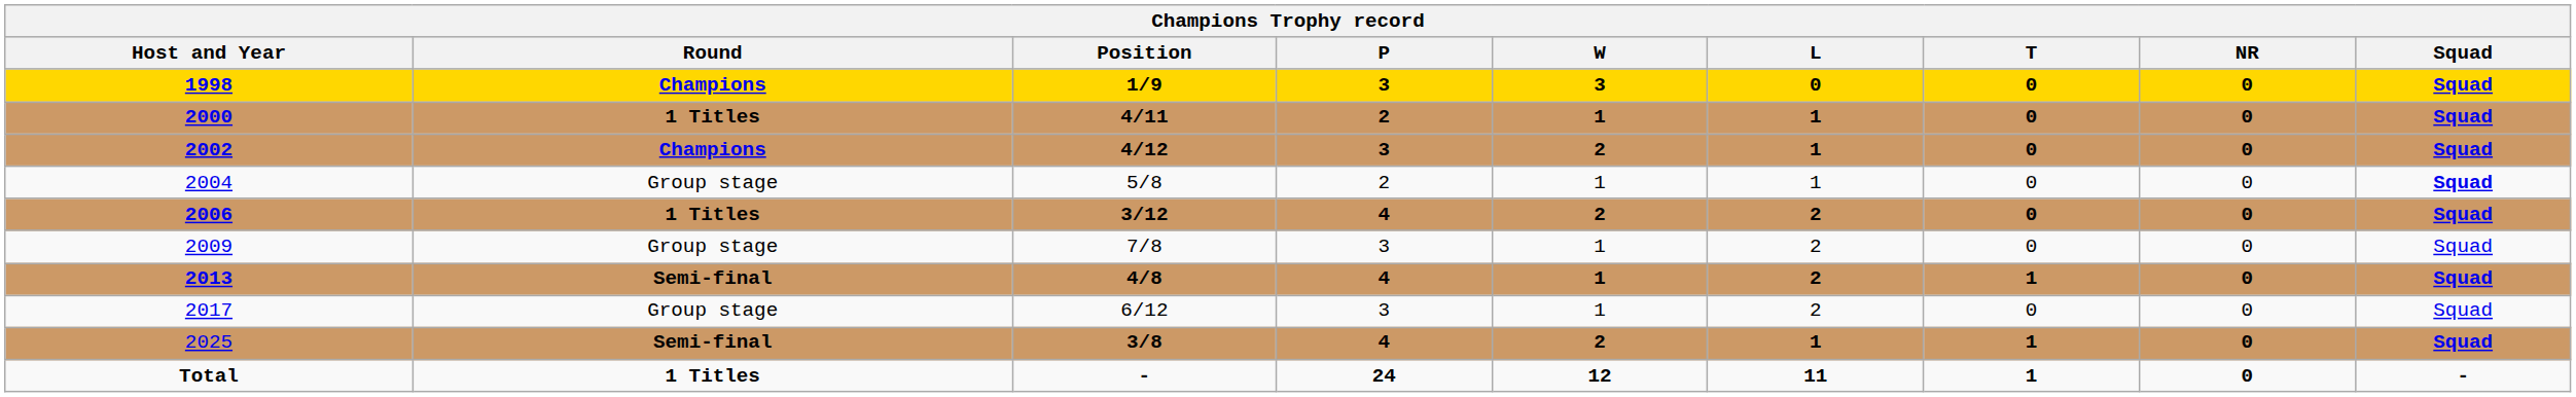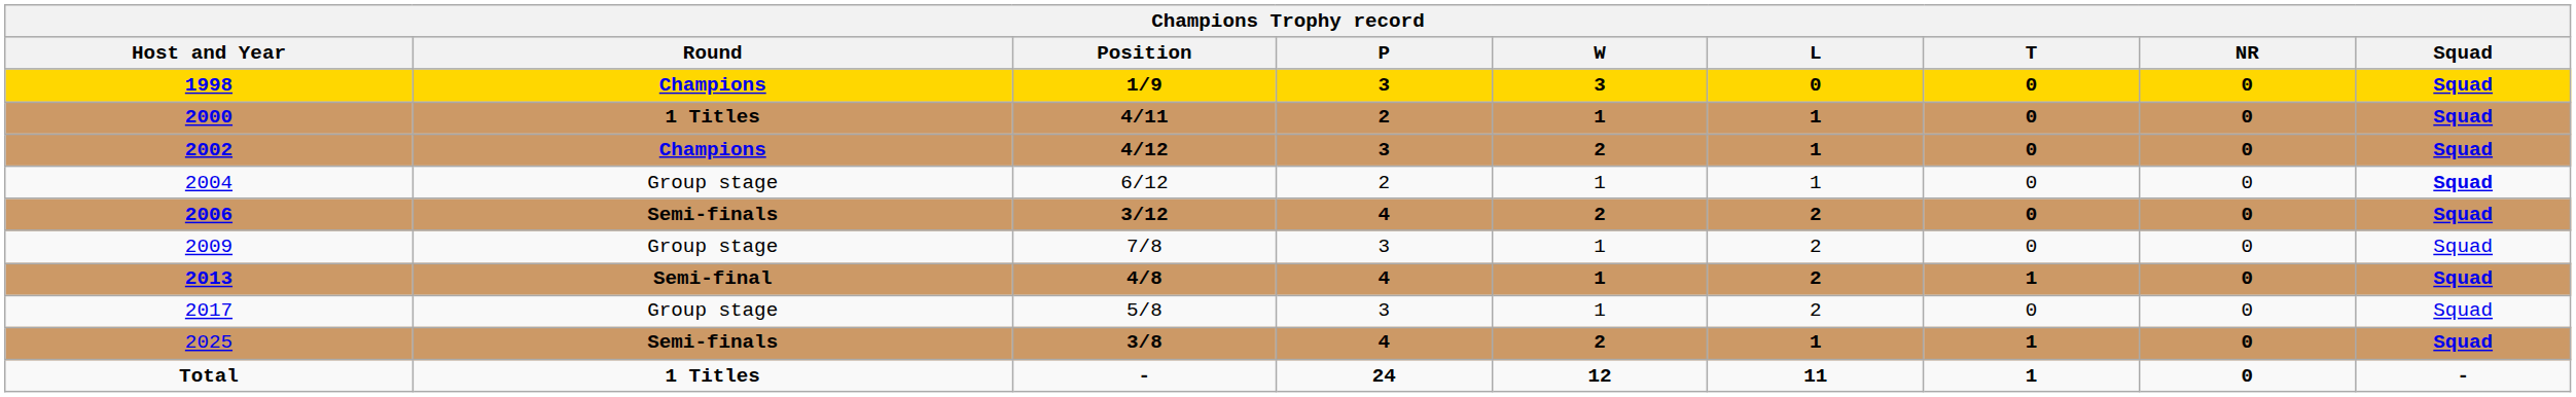2004 | Position: 5/8 -> 6/12
2006 | Round: 1 Titles -> Semi-finals
2017 | Position: 6/12 -> 5/8
2025 | Round: Semi-final -> Semi-finals
